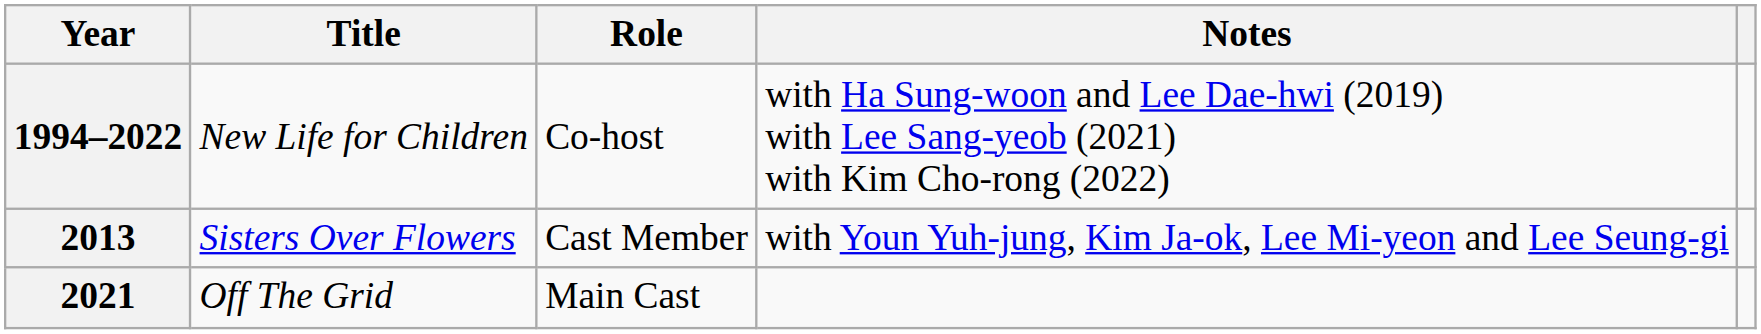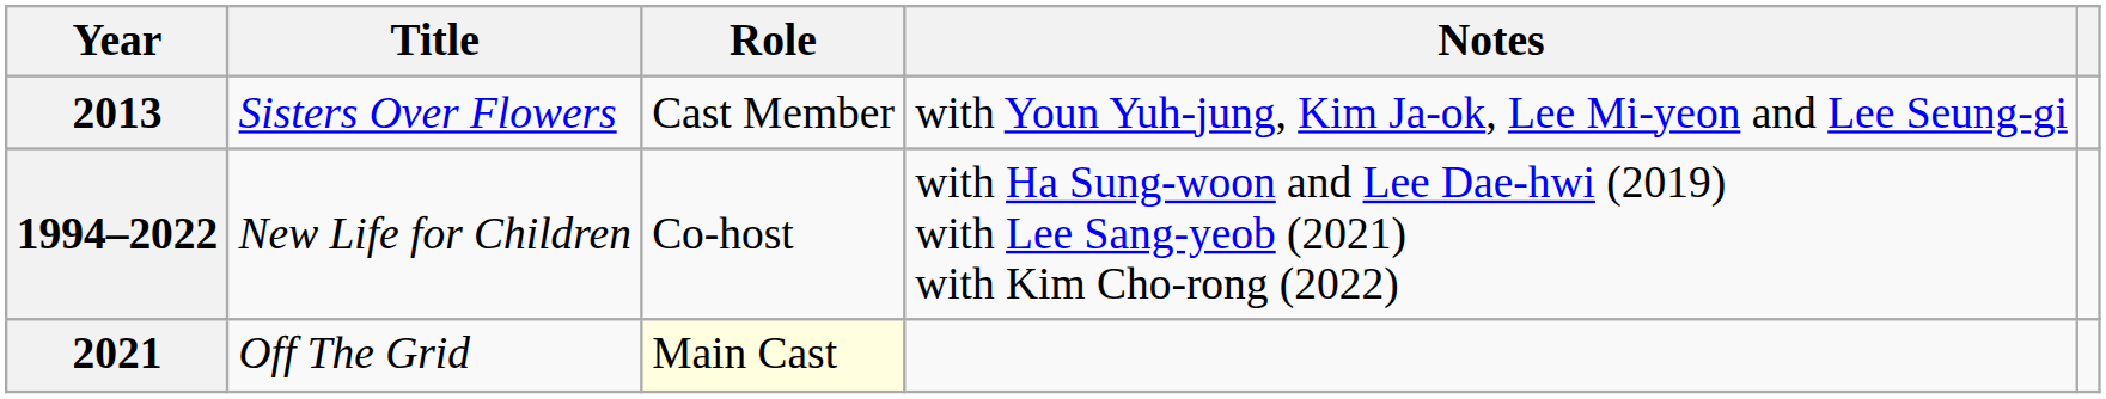rows swapped: 2013 <-> 1994–2022
2021 | Role: no background -> lightyellow background
